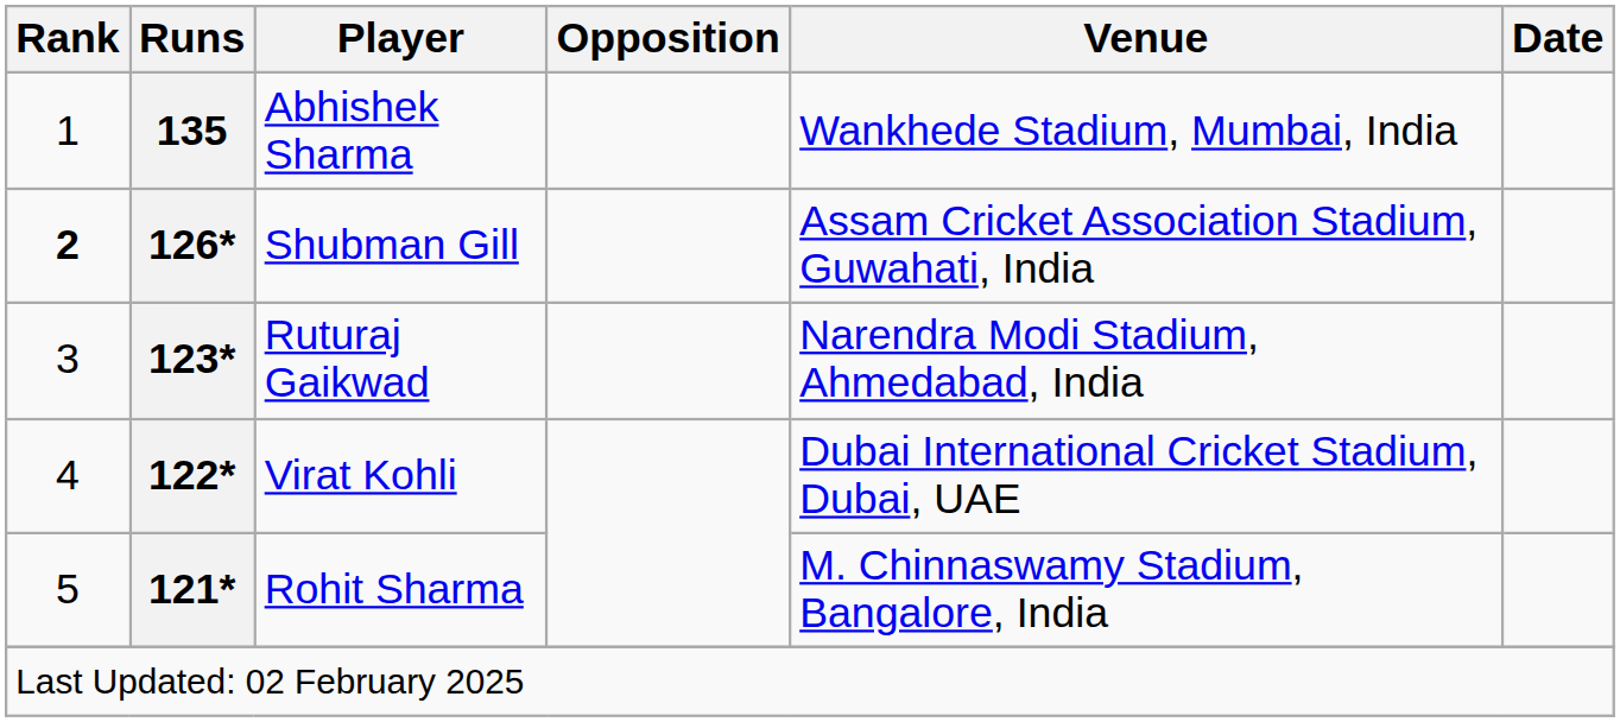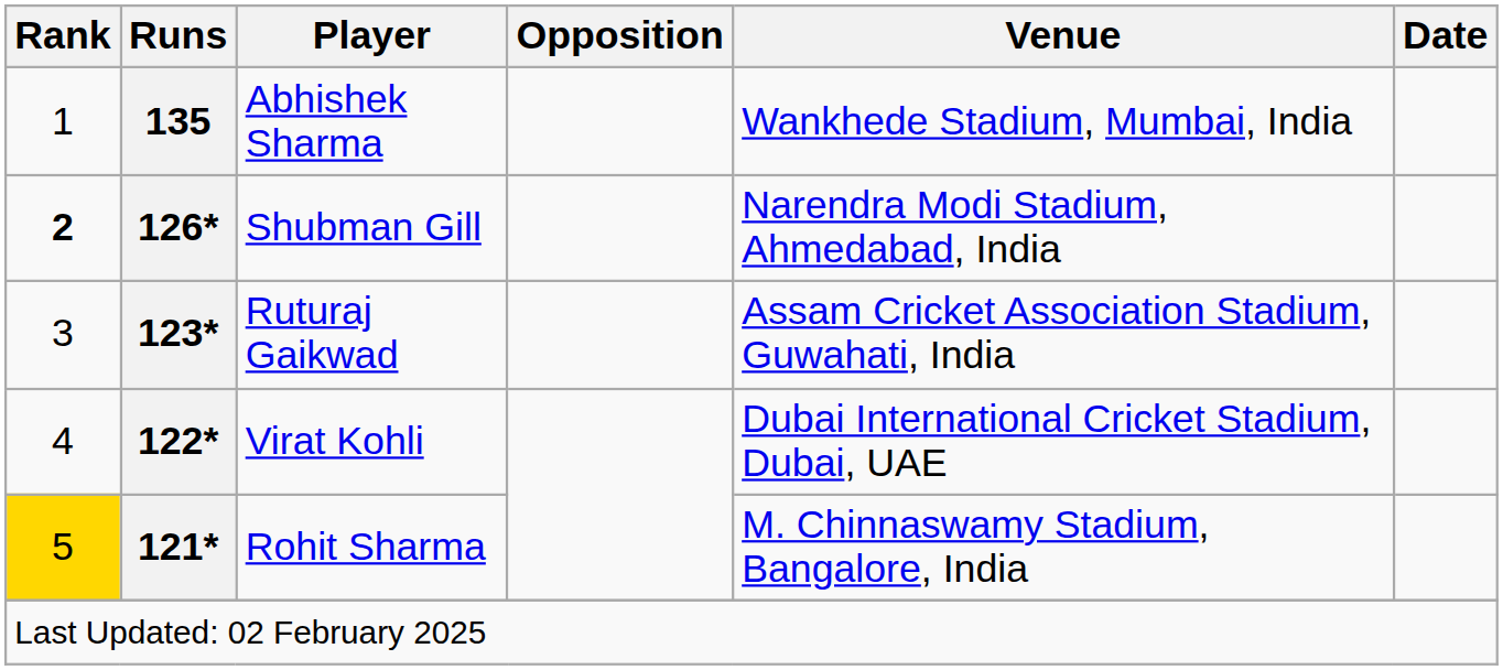Shubman Gill | Venue: Assam Cricket Association Stadium, Guwahati, India -> Narendra Modi Stadium, Ahmedabad, India
Ruturaj Gaikwad | Venue: Narendra Modi Stadium, Ahmedabad, India -> Assam Cricket Association Stadium, Guwahati, India
Rohit Sharma | Rank: no background -> gold background
